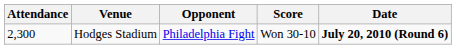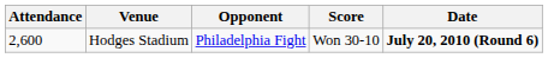Hodges Stadium | Attendance: 2,300 -> 2,600
